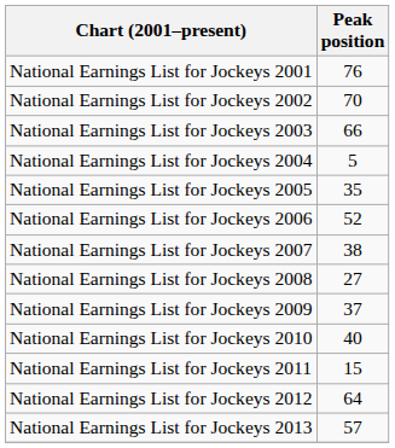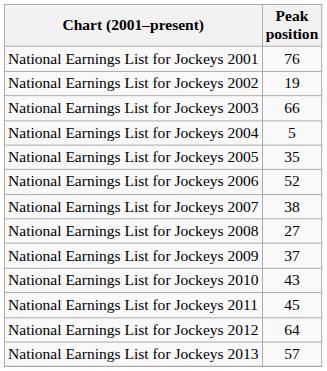National Earnings List for Jockeys 2002 | Peak position: 70 -> 19
National Earnings List for Jockeys 2010 | Peak position: 40 -> 43
National Earnings List for Jockeys 2011 | Peak position: 15 -> 45
